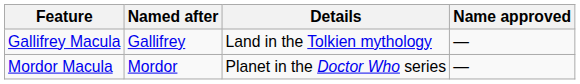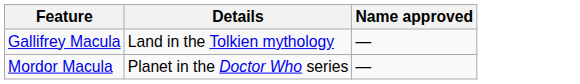- column: Named after | Gallifrey | Mordor
